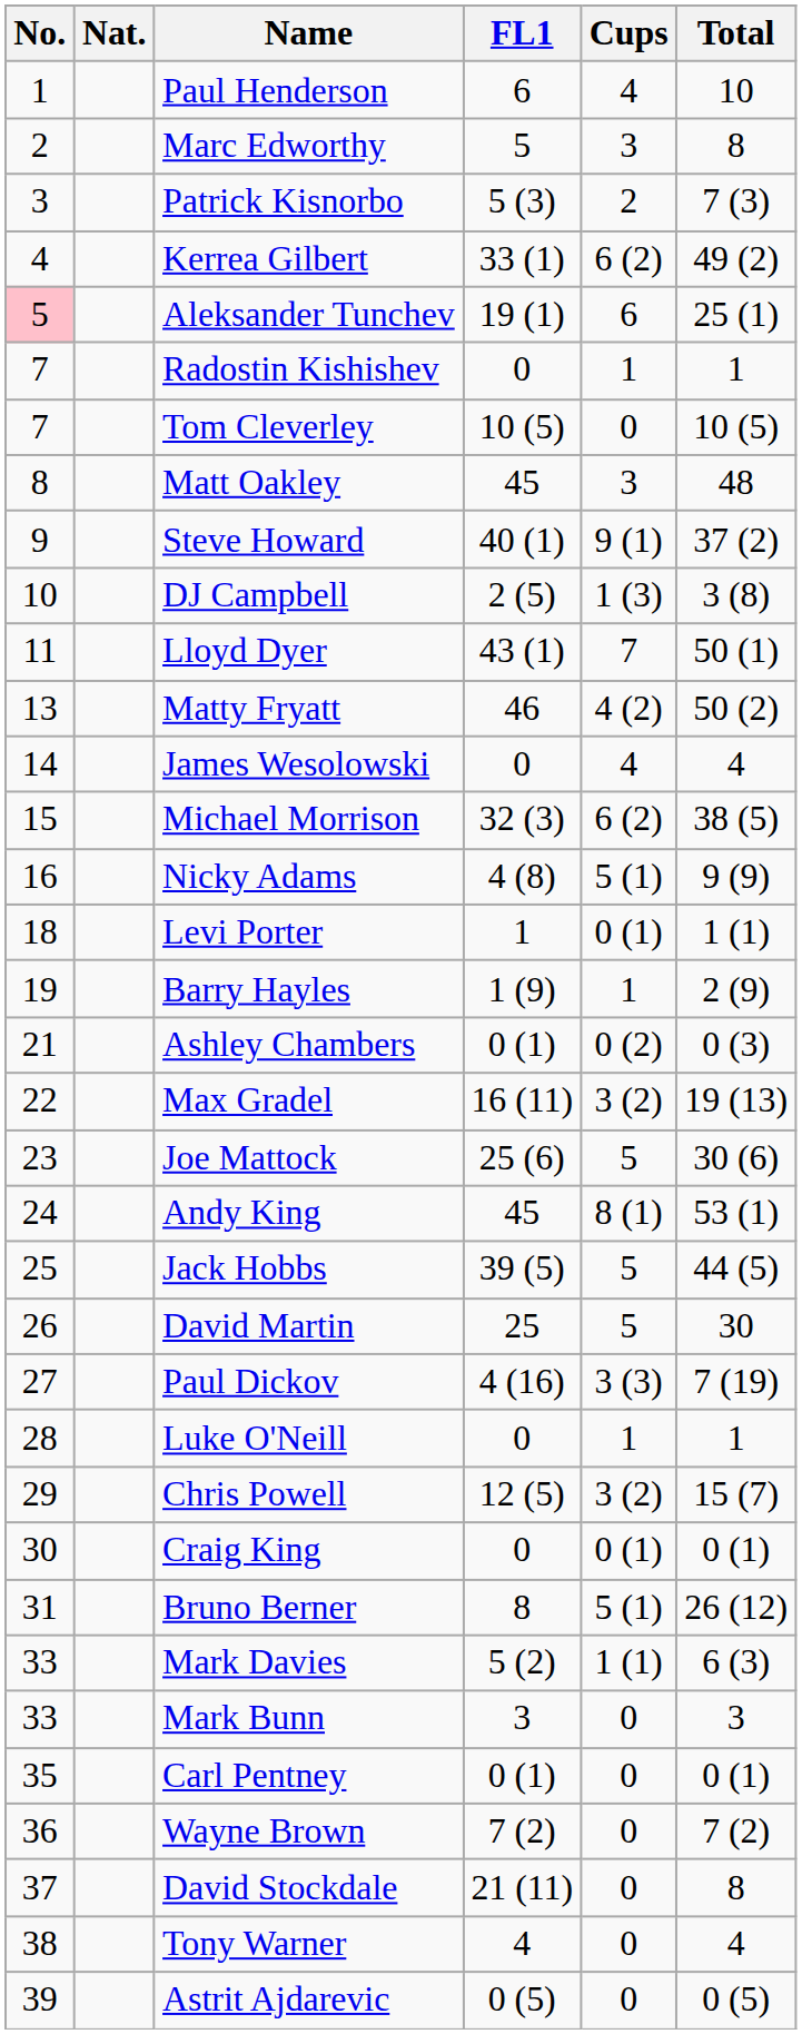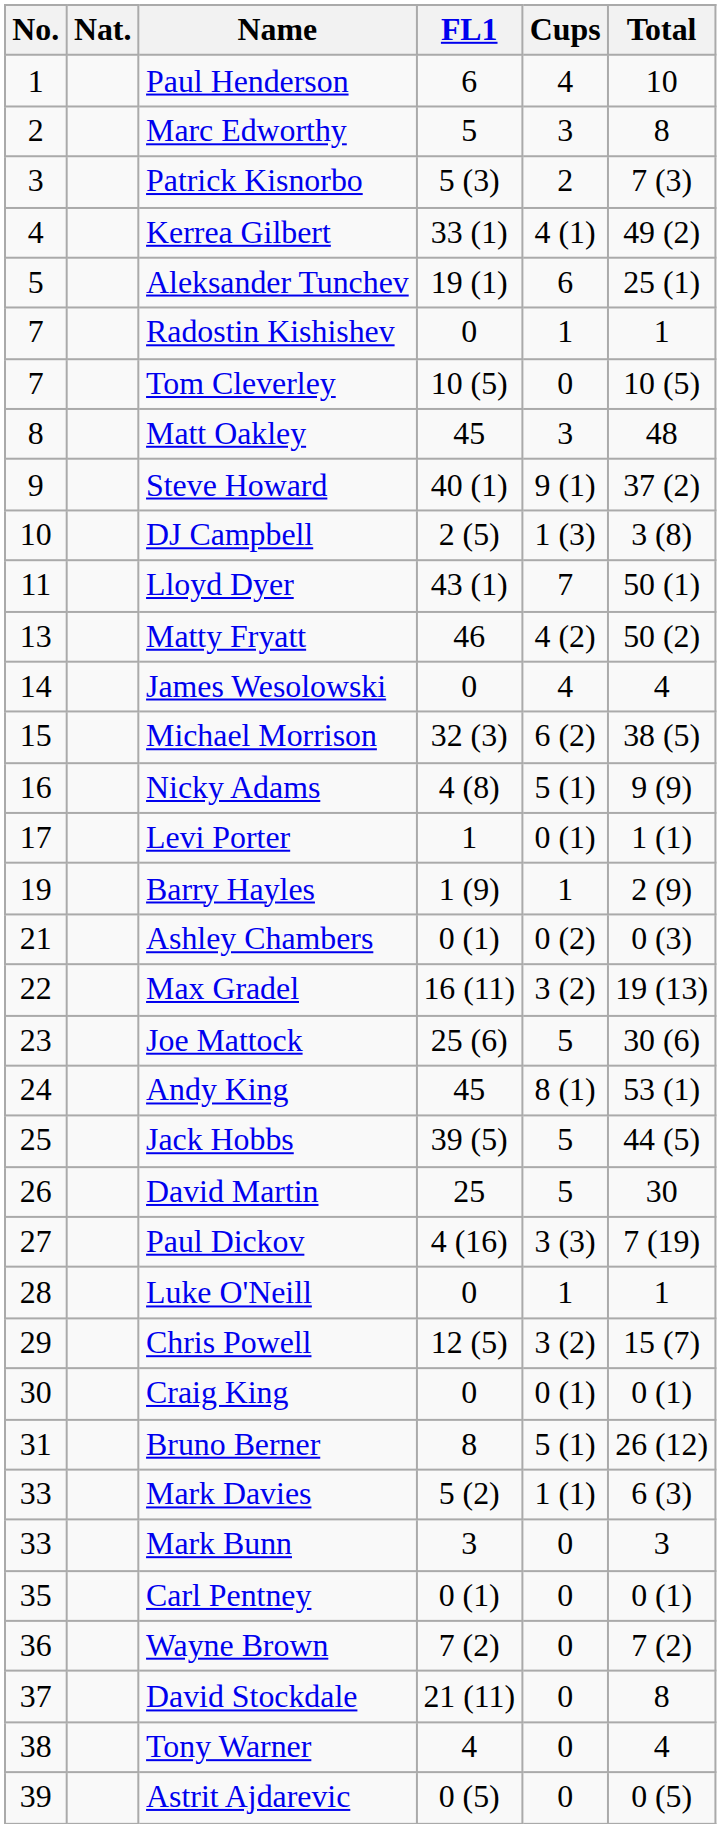Kerrea Gilbert | Cups: 6 (2) -> 4 (1)
Aleksander Tunchev | No.: pink background -> no background
Levi Porter | No.: 18 -> 17
